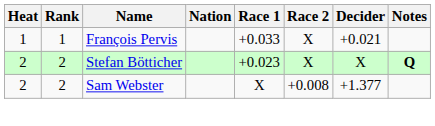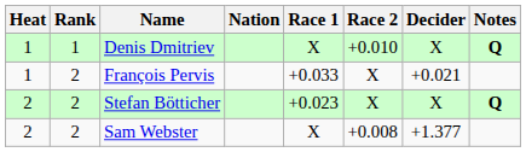+ row: 1 | 1 | Denis Dmitriev | X | +0.010 | X | Q
François Pervis | Rank: 1 -> 2
